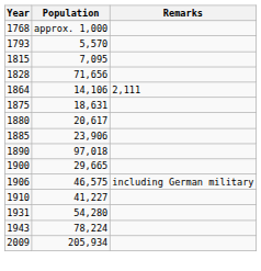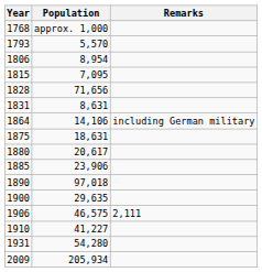+ row: 1806 | 8,954
+ row: 1831 | 8,631
1864 | Remarks: 2,111 -> including German military
1900 | Population: 29,665 -> 29,635
1906 | Remarks: including German military -> 2,111
- row: 1943 | 78,224
